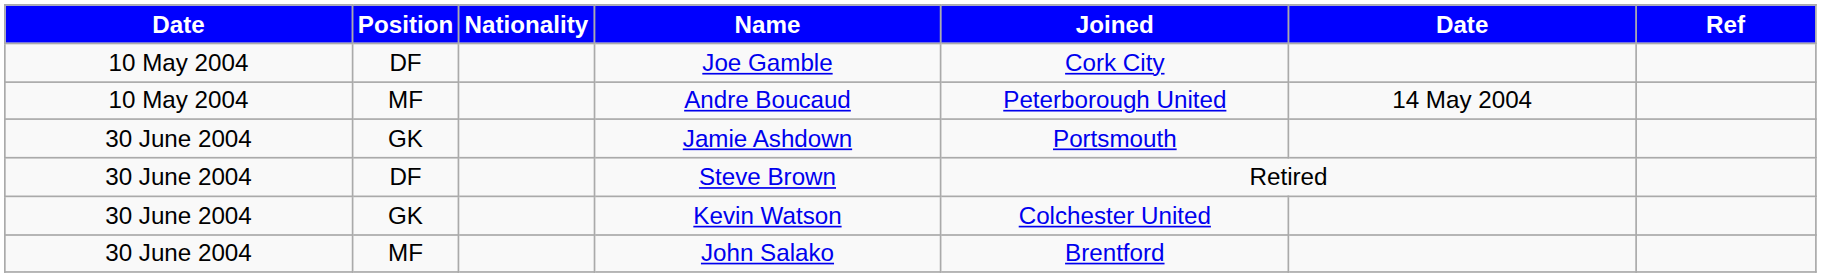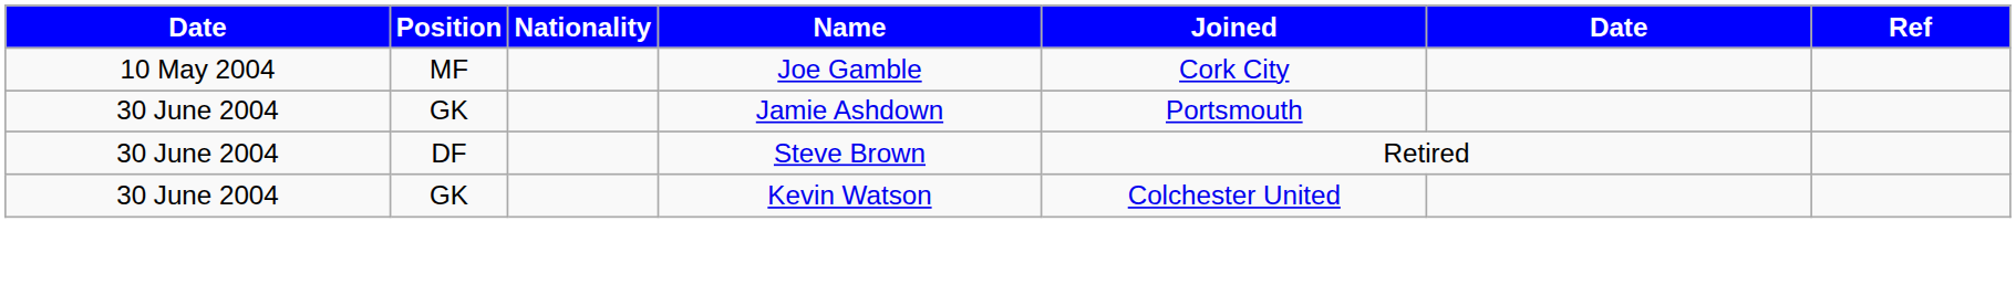Joe Gamble | Position: DF -> MF
- row: 10 May 2004 | MF | Andre Boucaud | Peterborough United | 14 May 2004
- row: 30 June 2004 | MF | John Salako | Brentford
